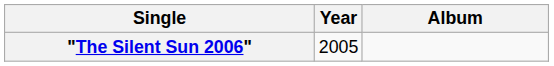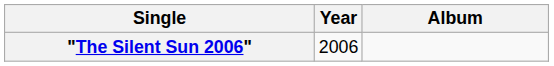"The Silent Sun 2006" | Year: 2005 -> 2006
